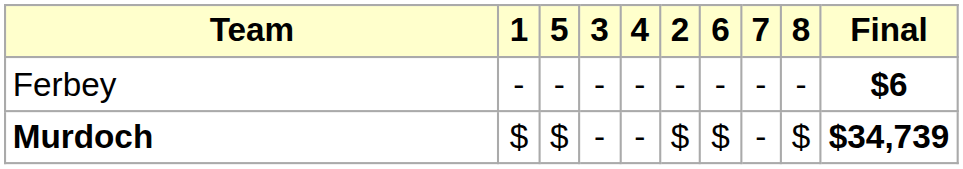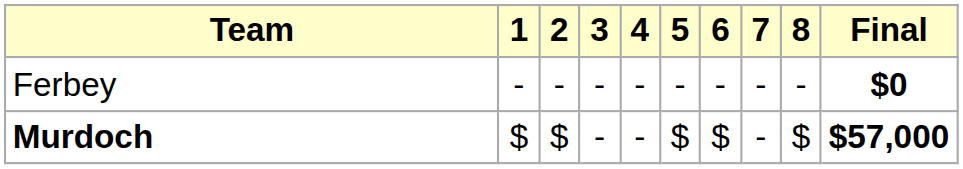columns swapped: 2 <-> 5
Ferbey | Final: $6 -> $0
Murdoch | Final: $34,739 -> $57,000
